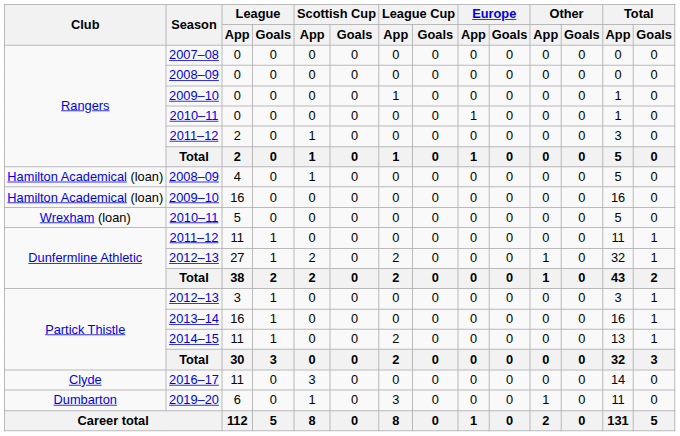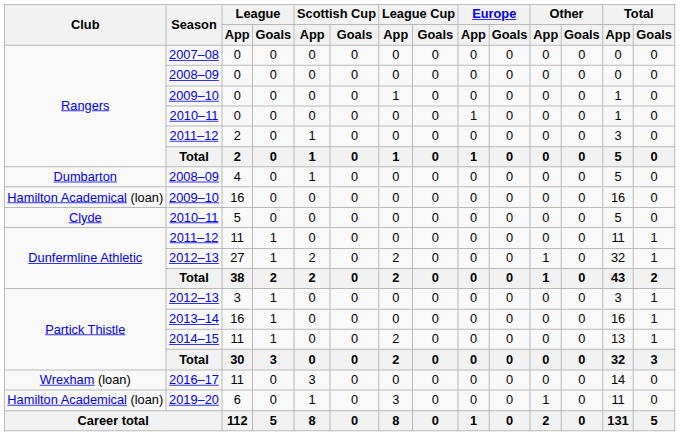2008–09 / 4 | Club: Hamilton Academical (loan) -> Dumbarton
2010–11 / 5 | Club: Wrexham (loan) -> Clyde
2016–17 | Club: Clyde -> Wrexham (loan)
2019–20 | Club: Dumbarton -> Hamilton Academical (loan)
